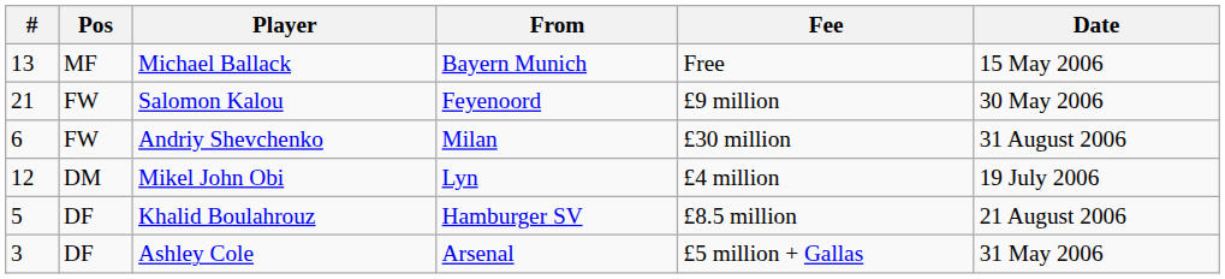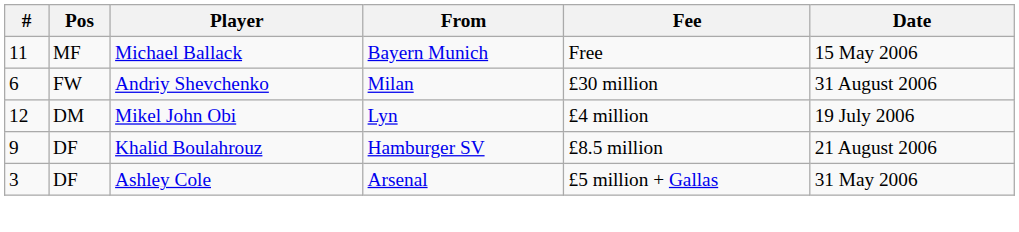Michael Ballack | #: 13 -> 11
- row: 21 | FW | Salomon Kalou | Feyenoord | £9 million | 30 May 2006
Khalid Boulahrouz | #: 5 -> 9
